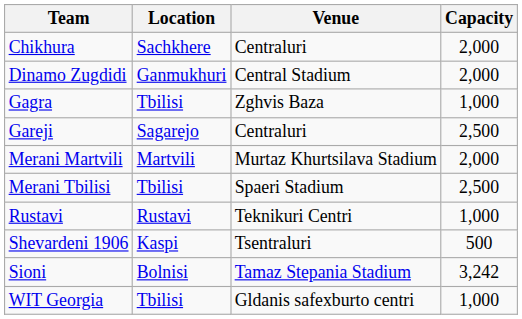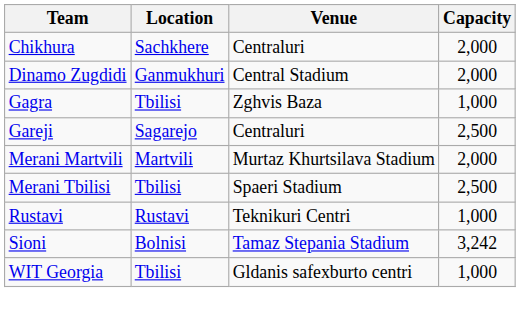- row: Shevardeni 1906 | Kaspi | Tsentraluri | 500
